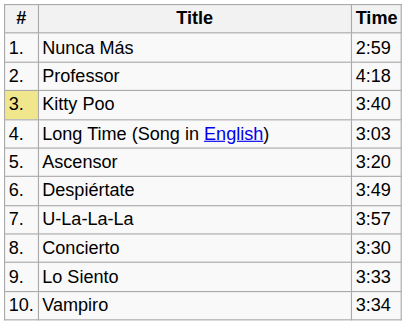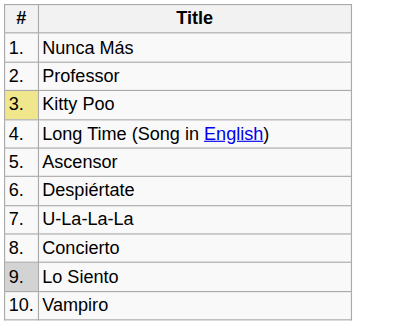- column: Time | 2:59 | 4:18 | 3:40 | 3:03 | 3:20 | 3:49 | 3:57 | 3:30 | 3:33 | 3:34
Lo Siento | #: no background -> lightgrey background
